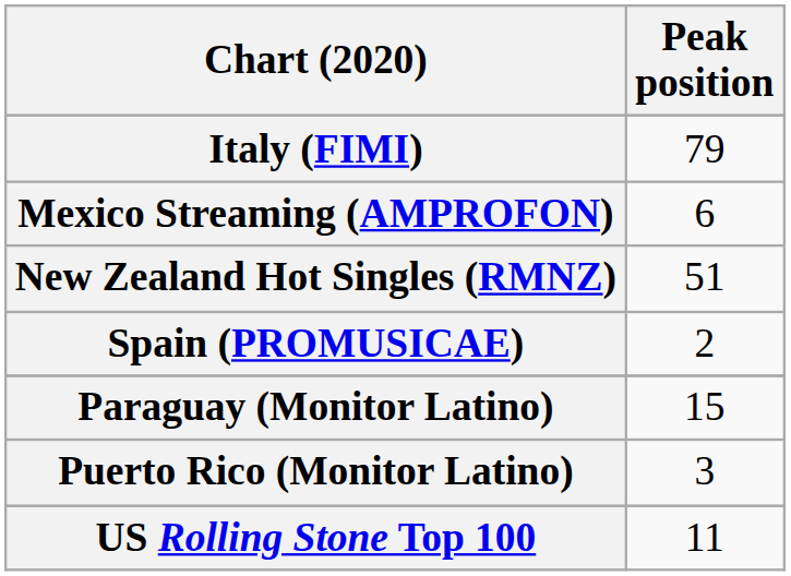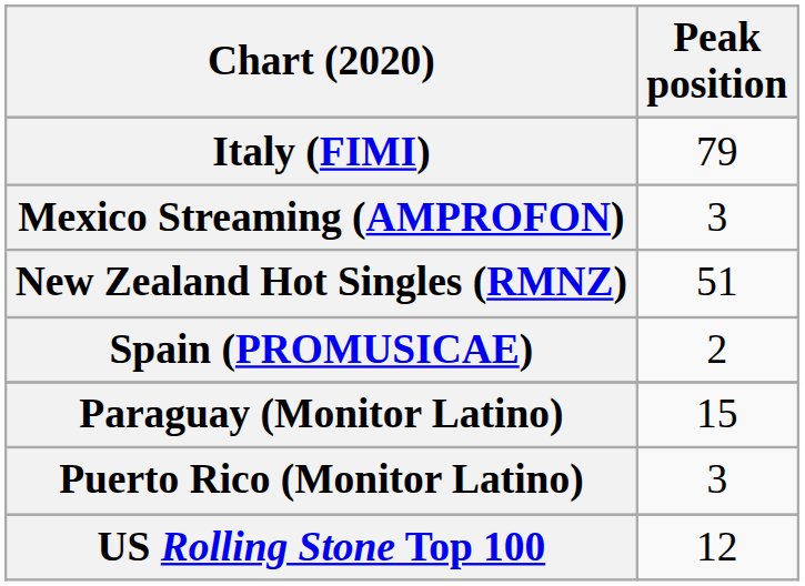Mexico Streaming (AMPROFON) | Peak position: 6 -> 3
US Rolling Stone Top 100 | Peak position: 11 -> 12
